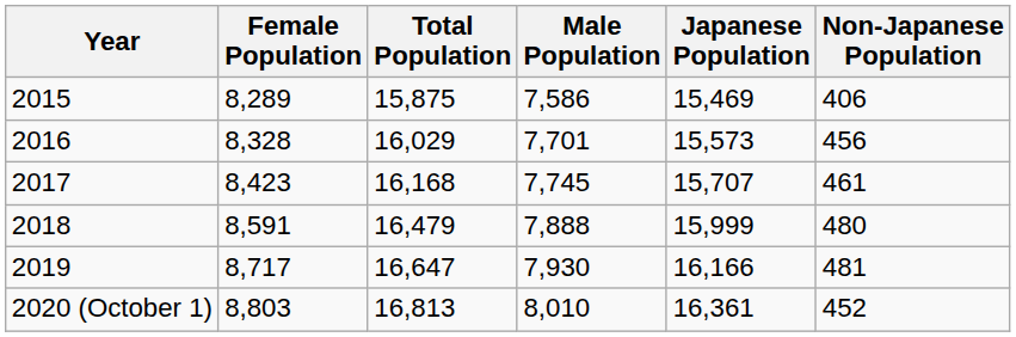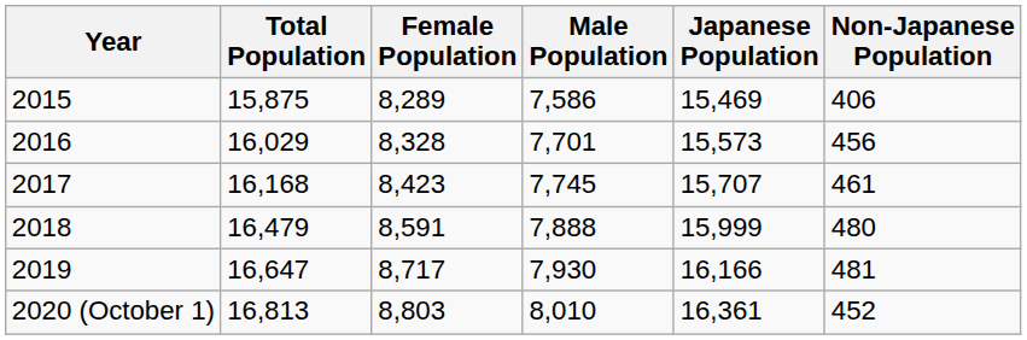columns swapped: Total Population <-> Female Population
